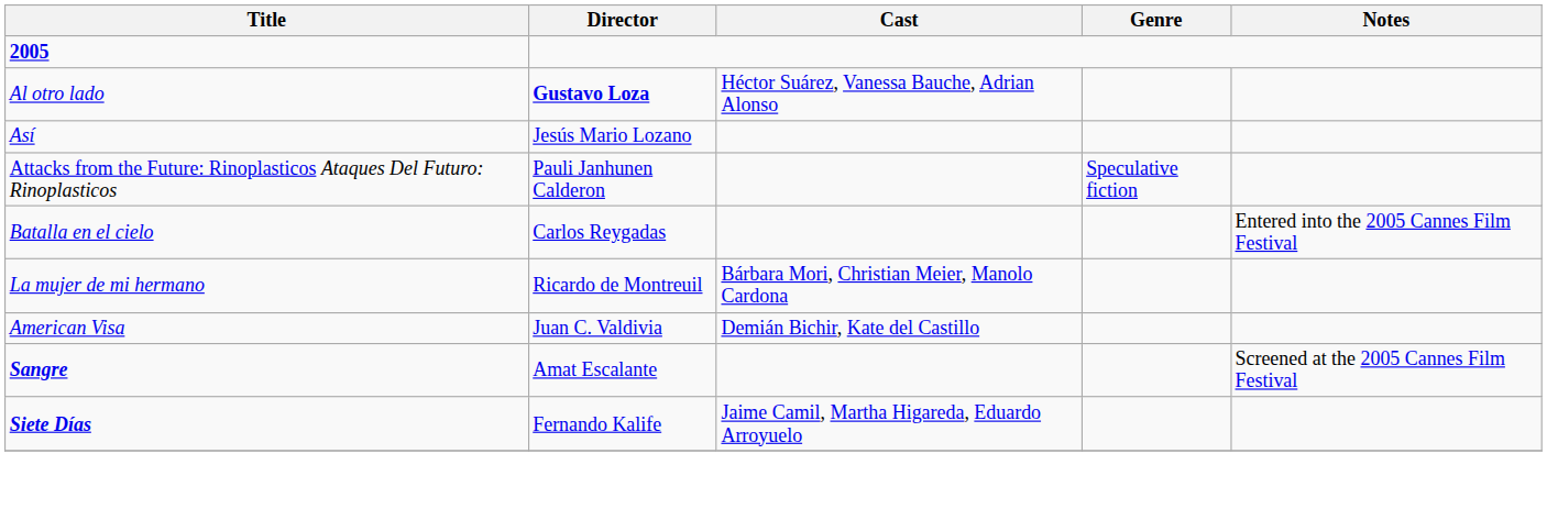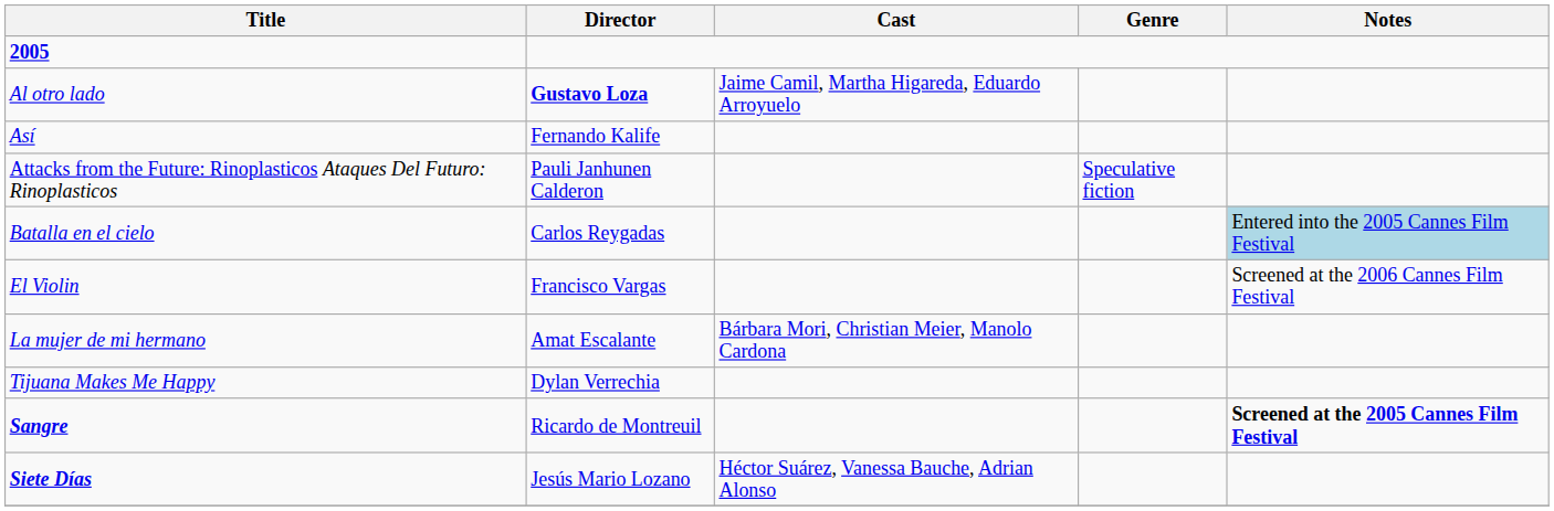Al otro lado | Cast: Héctor Suárez, Vanessa Bauche, Adrian Alonso -> Jaime Camil, Martha Higareda, Eduardo Arroyuelo
Así | Director: Jesús Mario Lozano -> Fernando Kalife
Batalla en el cielo | Notes: no background -> lightblue background
+ row: El Violin | Francisco Vargas | Screened at the 2006 Cannes Film Festival
La mujer de mi hermano | Director: Ricardo de Montreuil -> Amat Escalante
+ row: Tijuana Makes Me Happy | Dylan Verrechia
- row: American Visa | Juan C. Valdivia | Demián Bichir, Kate del Castillo
Sangre | Director: Amat Escalante -> Ricardo de Montreuil
Sangre | Notes: normal -> bold
Siete Días | Director: Fernando Kalife -> Jesús Mario Lozano
Siete Días | Cast: Jaime Camil, Martha Higareda, Eduardo Arroyuelo -> Héctor Suárez, Vanessa Bauche, Adrian Alonso
